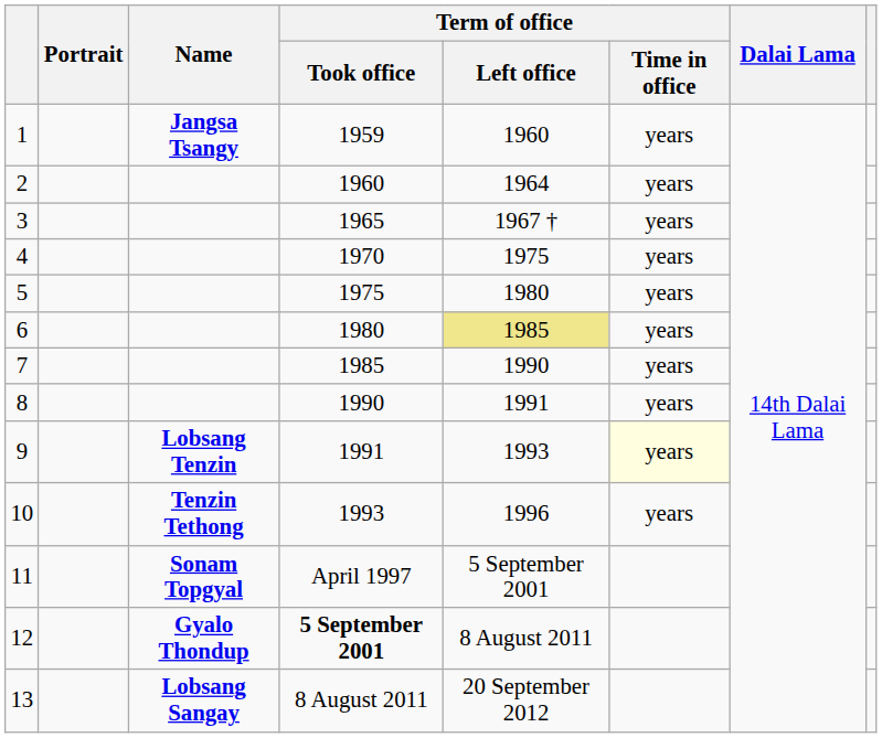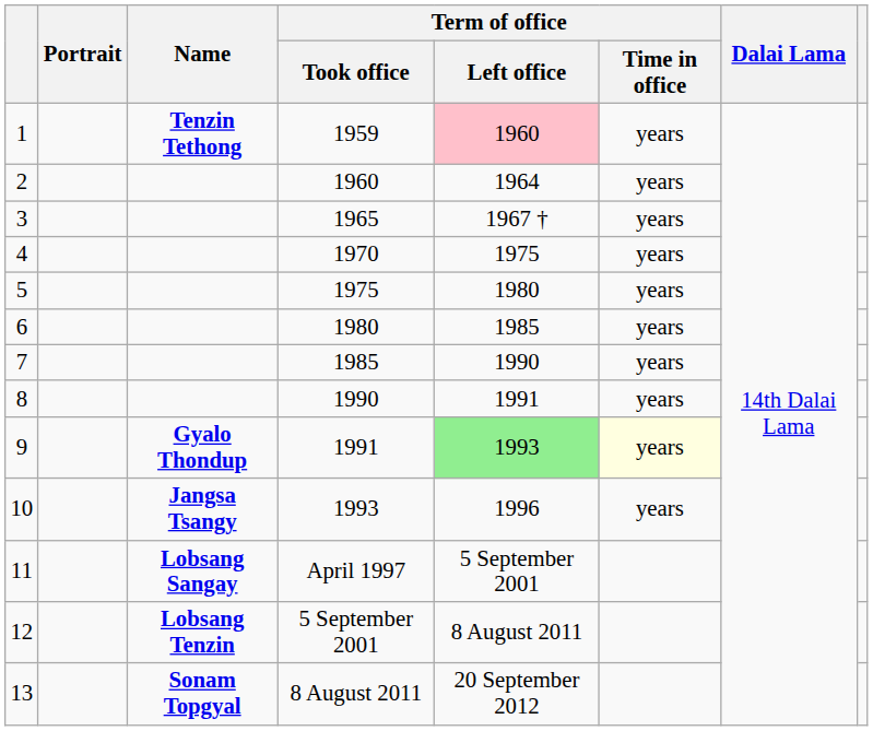1 | Name: Jangsa Tsangy -> Tenzin Tethong
1 | Term of office / Left office: no background -> pink background
6 | Term of office / Left office: khaki background -> no background
9 | Name: Lobsang Tenzin -> Gyalo Thondup
9 | Term of office / Left office: no background -> lightgreen background
10 | Name: Tenzin Tethong -> Jangsa Tsangy
11 | Name: Sonam Topgyal -> Lobsang Sangay
12 | Name: Gyalo Thondup -> Lobsang Tenzin
12 | Term of office / Took office: bold -> normal
13 | Name: Lobsang Sangay -> Sonam Topgyal
